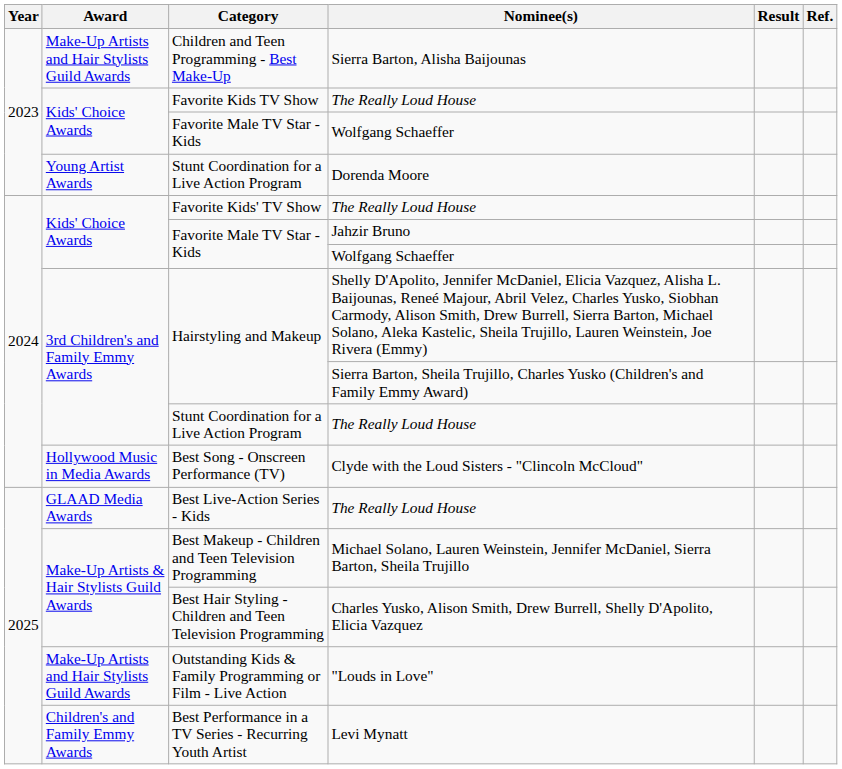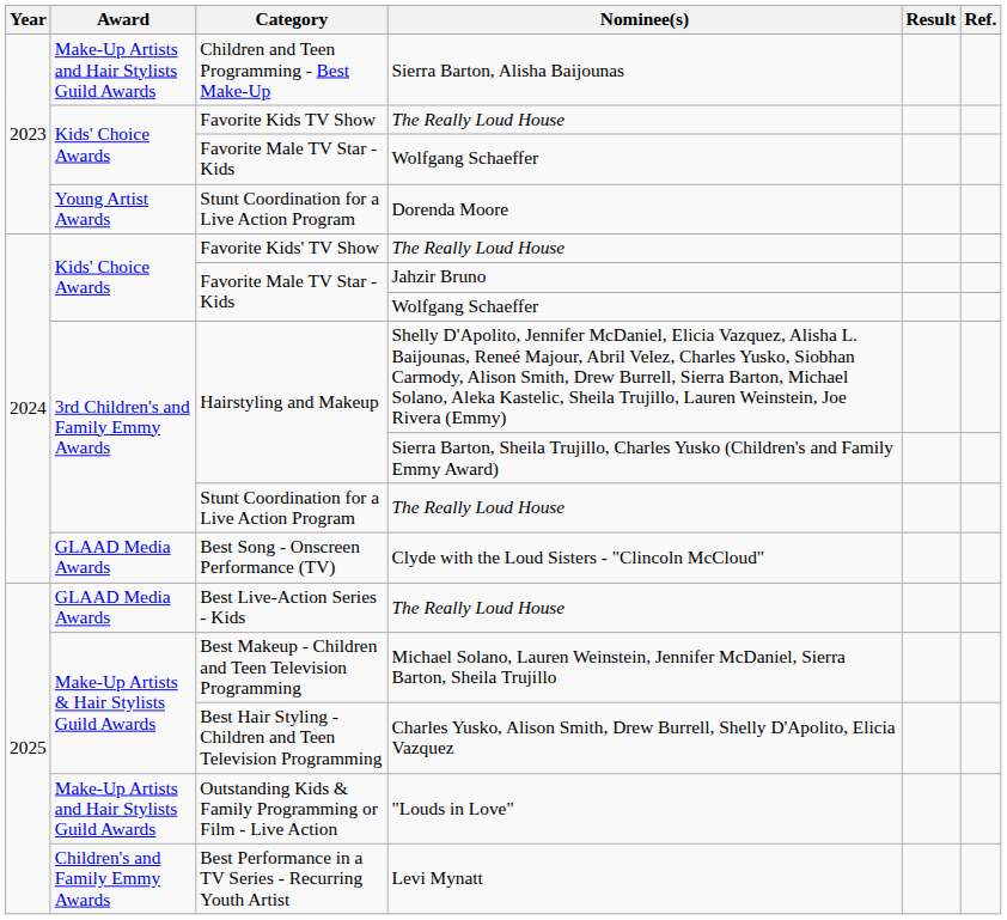Best Song - Onscreen Performance (TV) | Award: Hollywood Music in Media Awards -> GLAAD Media Awards
